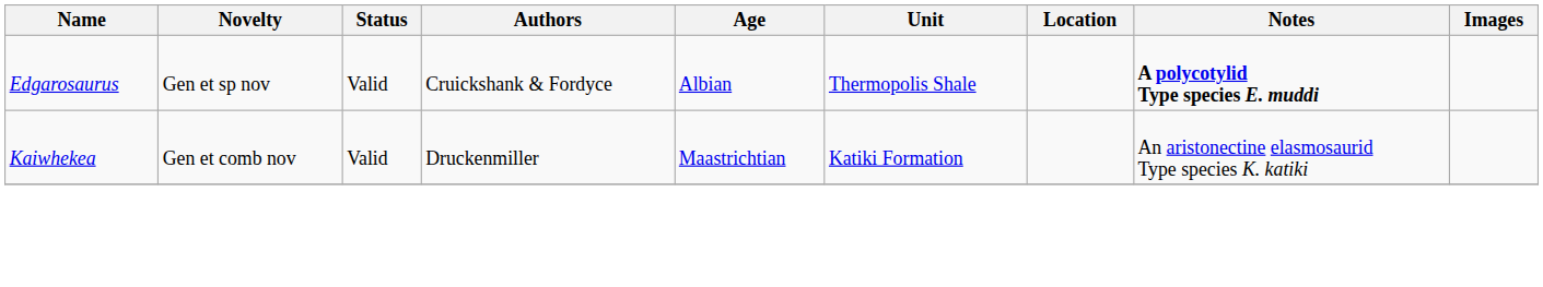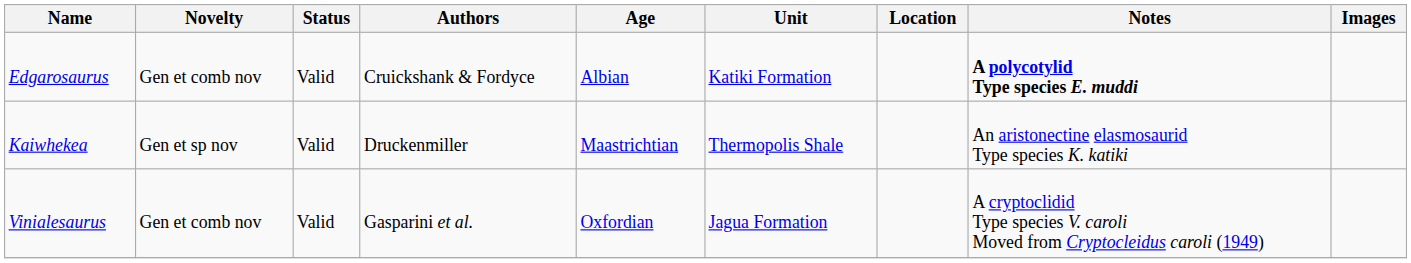Edgarosaurus | Novelty: Gen et sp nov -> Gen et comb nov
Edgarosaurus | Unit: Thermopolis Shale -> Katiki Formation
Kaiwhekea | Novelty: Gen et comb nov -> Gen et sp nov
Kaiwhekea | Unit: Katiki Formation -> Thermopolis Shale
+ row: Vinialesaurus | Gen et comb nov | Valid | Gasparini et al. | Oxfordian | Jagua Formation | A cryptoclidid Type species V. caroli Moved from Cryptocleidus caroli (1949)
